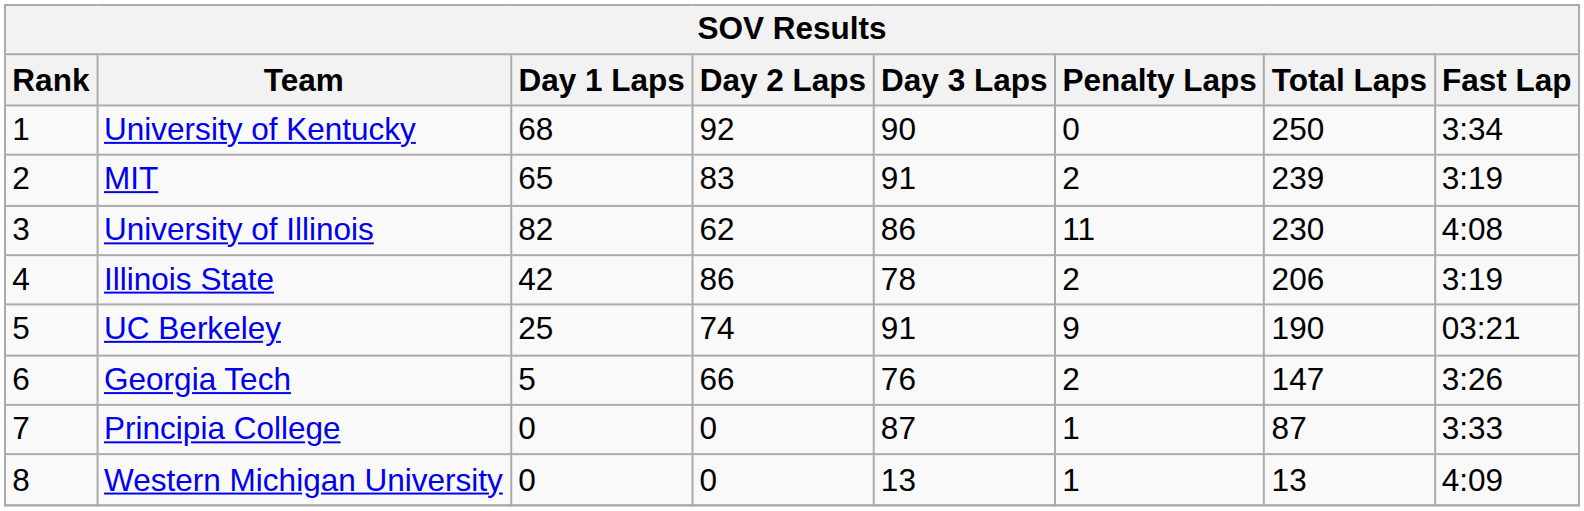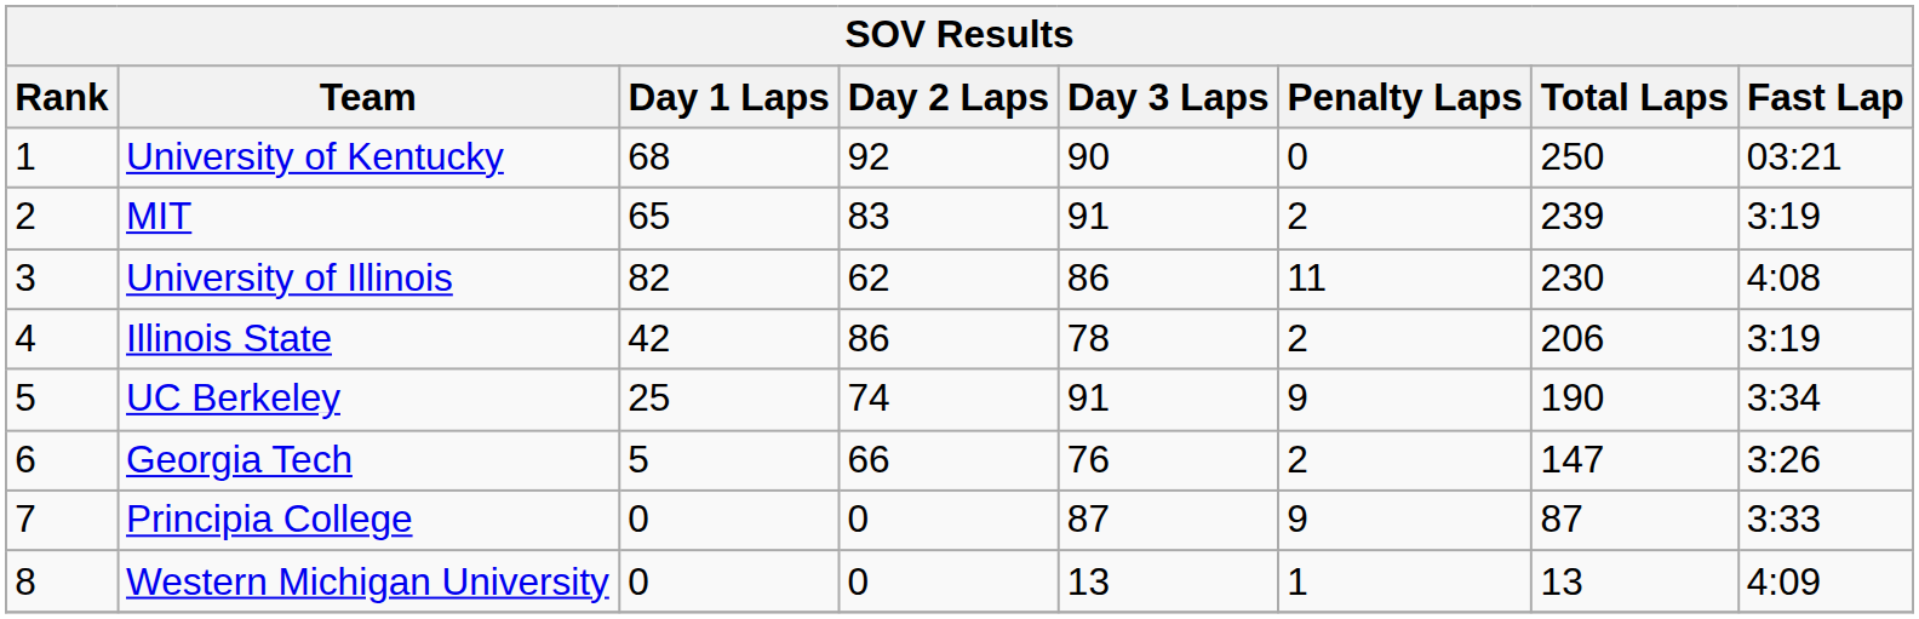University of Kentucky | Fast Lap: 3:34 -> 03:21
UC Berkeley | Fast Lap: 03:21 -> 3:34
Principia College | Penalty Laps: 1 -> 9
